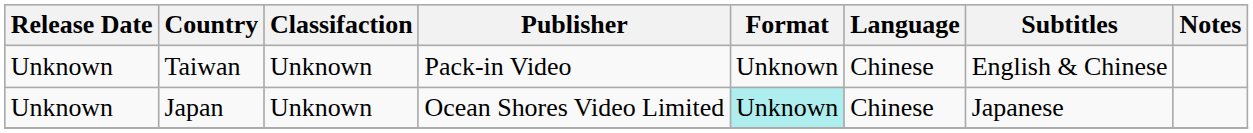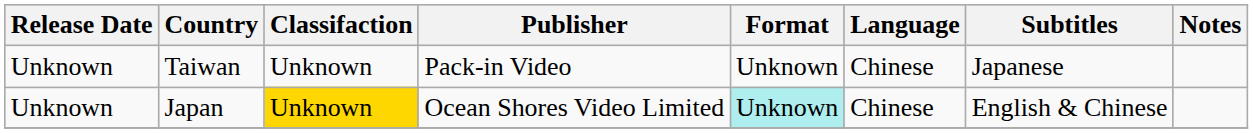Taiwan | Subtitles: English & Chinese -> Japanese
Japan | Classifaction: no background -> gold background
Japan | Subtitles: Japanese -> English & Chinese
